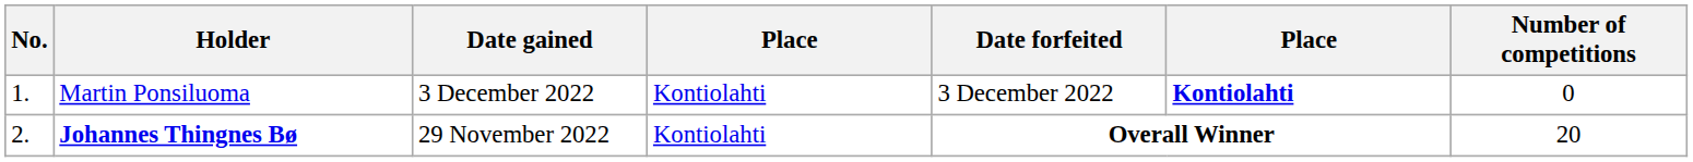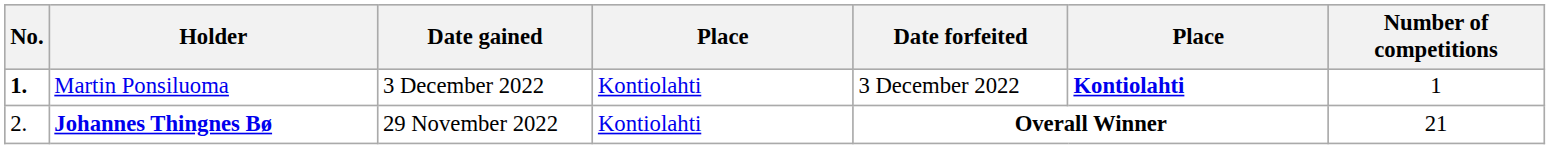Martin Ponsiluoma | No.: normal -> bold
Martin Ponsiluoma | Number of competitions: 0 -> 1
Johannes Thingnes Bø | Number of competitions: 20 -> 21
